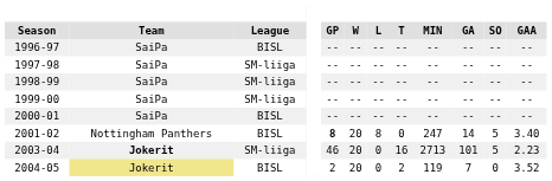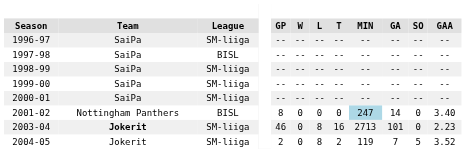1996-97 | League: BISL -> SM-liiga
1997-98 | League: SM-liiga -> BISL
2000-01 | League: BISL -> SM-liiga
2001-02 | GP: bold -> normal
2001-02 | W: 20 -> 0
2001-02 | L: 8 -> 0
2001-02 | MIN: no background -> lightblue background
2001-02 | SO: 5 -> 0
2003-04 | W: 20 -> 0
2003-04 | L: 0 -> 8
2003-04 | SO: 5 -> 0
2004-05 | Team: khaki background -> no background
2004-05 | League: BISL -> SM-liiga
2004-05 | W: 20 -> 0
2004-05 | L: 0 -> 8
2004-05 | SO: 0 -> 5
